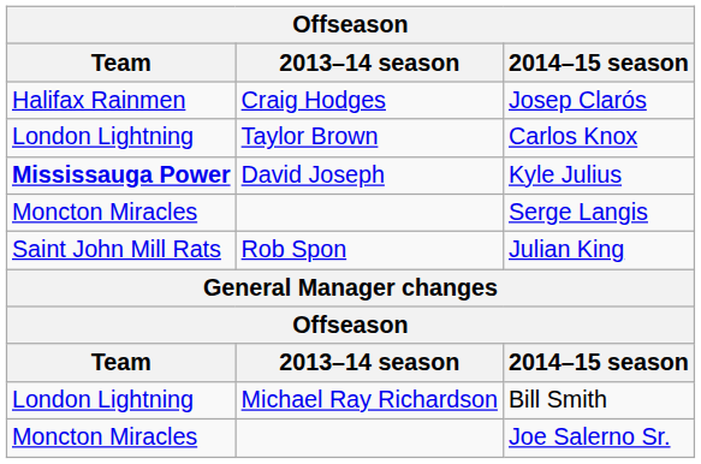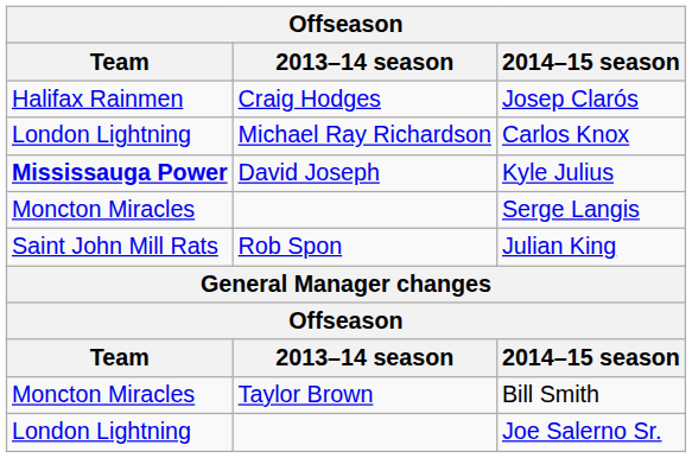Carlos Knox | 2013–14 season: Taylor Brown -> Michael Ray Richardson
Bill Smith | Team: London Lightning -> Moncton Miracles
Bill Smith | 2013–14 season: Michael Ray Richardson -> Taylor Brown
Joe Salerno Sr. | Team: Moncton Miracles -> London Lightning
